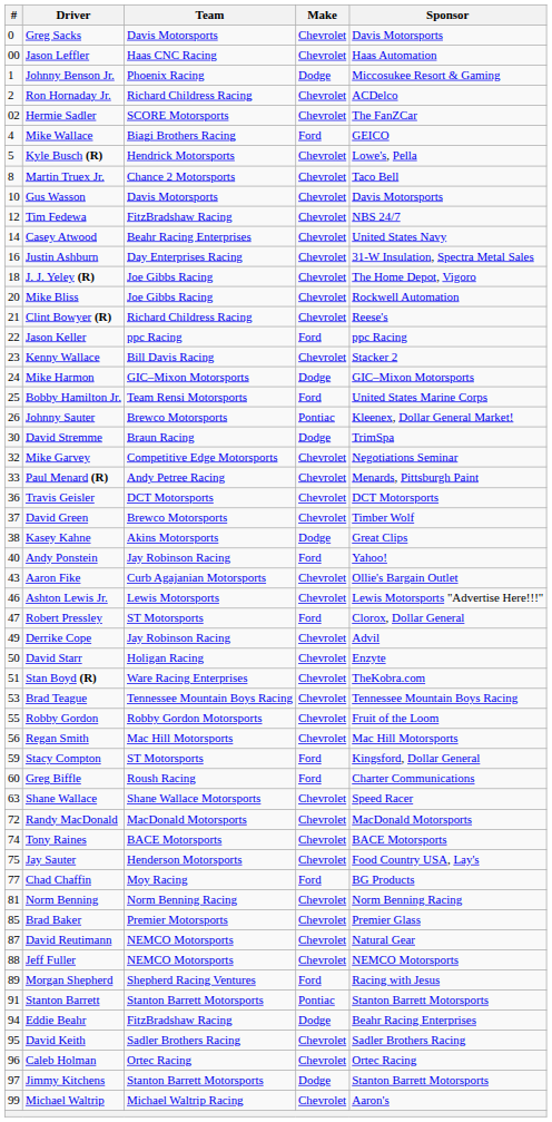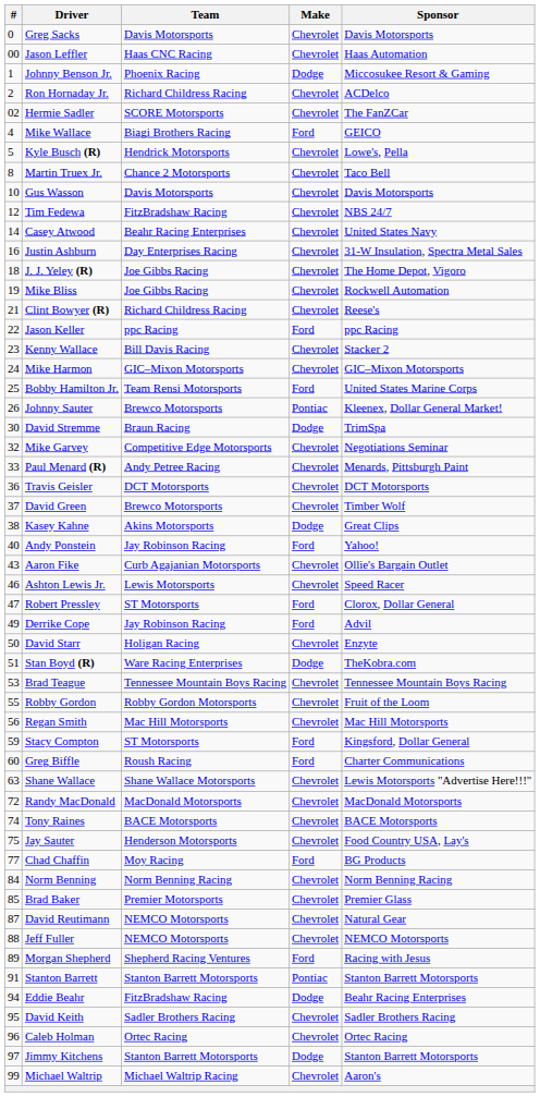Mike Bliss | #: 20 -> 19
Mike Harmon | Make: Dodge -> Chevrolet
Ashton Lewis Jr. | Sponsor: Lewis Motorsports "Advertise Here!!!" -> Speed Racer
Derrike Cope | Make: Chevrolet -> Ford
Stan Boyd (R) | Make: Chevrolet -> Dodge
Shane Wallace | Sponsor: Speed Racer -> Lewis Motorsports "Advertise Here!!!"
Norm Benning | #: 81 -> 84
